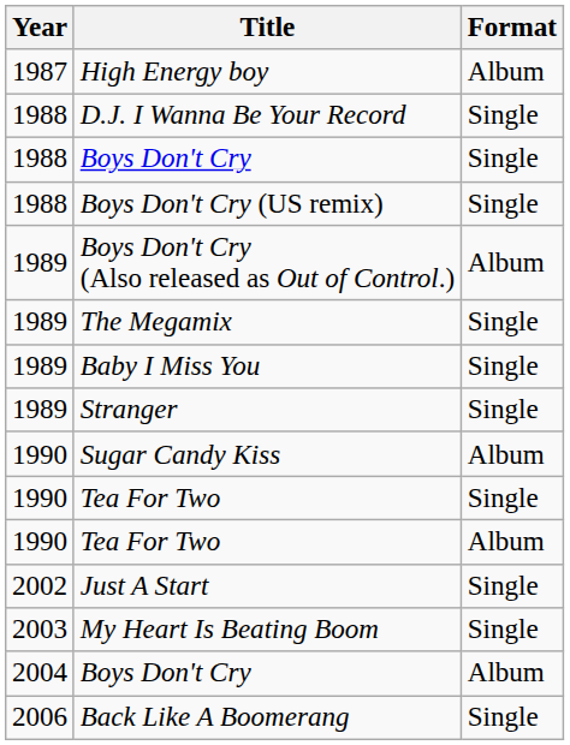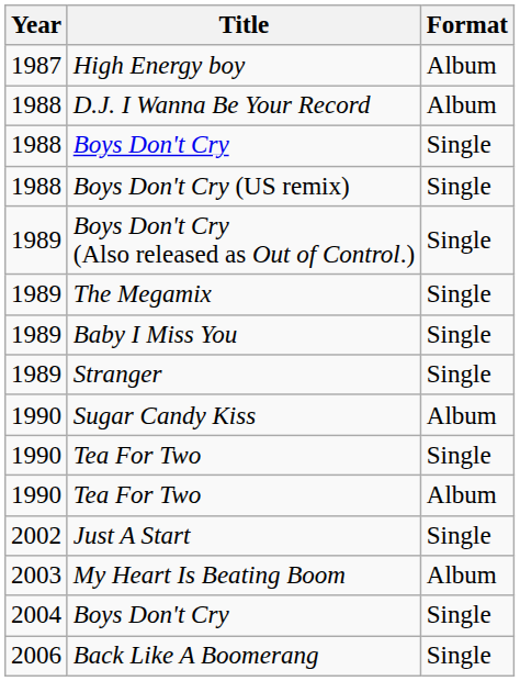D.J. I Wanna Be Your Record | Format: Single -> Album
Boys Don't Cry (Also released as Out of Control.) | Format: Album -> Single
My Heart Is Beating Boom | Format: Single -> Album
2004 / Boys Don't Cry | Format: Album -> Single
